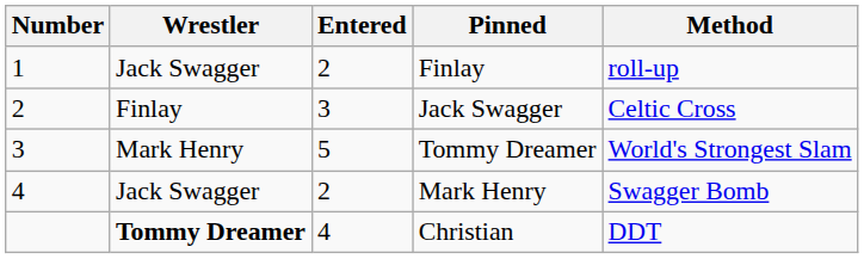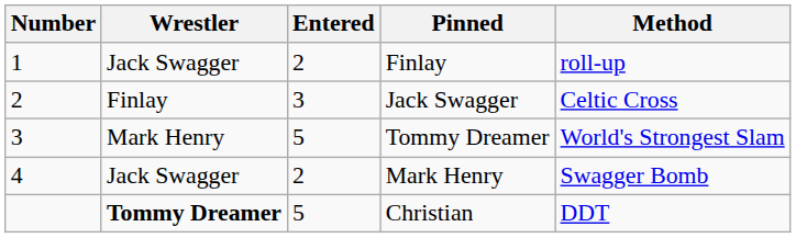Christian | Entered: 4 -> 5
